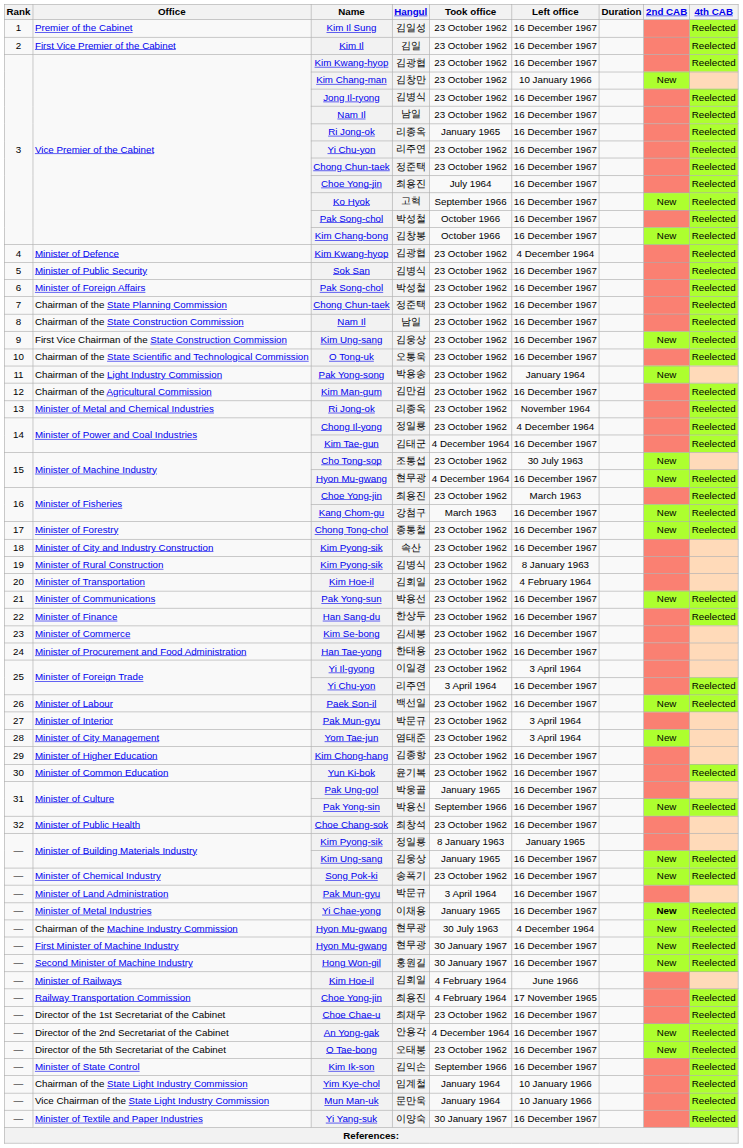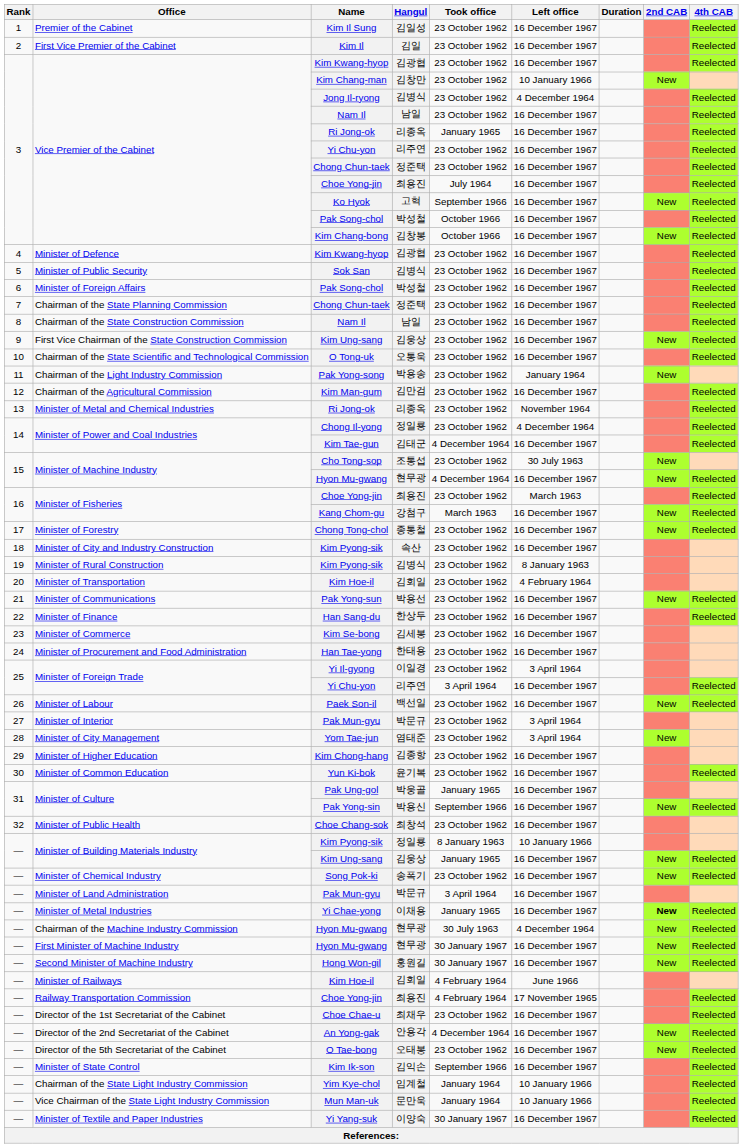Jong Il-ryong | Left office: 16 December 1967 -> 4 December 1964
Minister of Defence / Kim Kwang-hyop | Left office: 4 December 1964 -> 16 December 1967
Minister of Building Materials Industry / Kim Pyong-sik | Left office: January 1965 -> 10 January 1966
